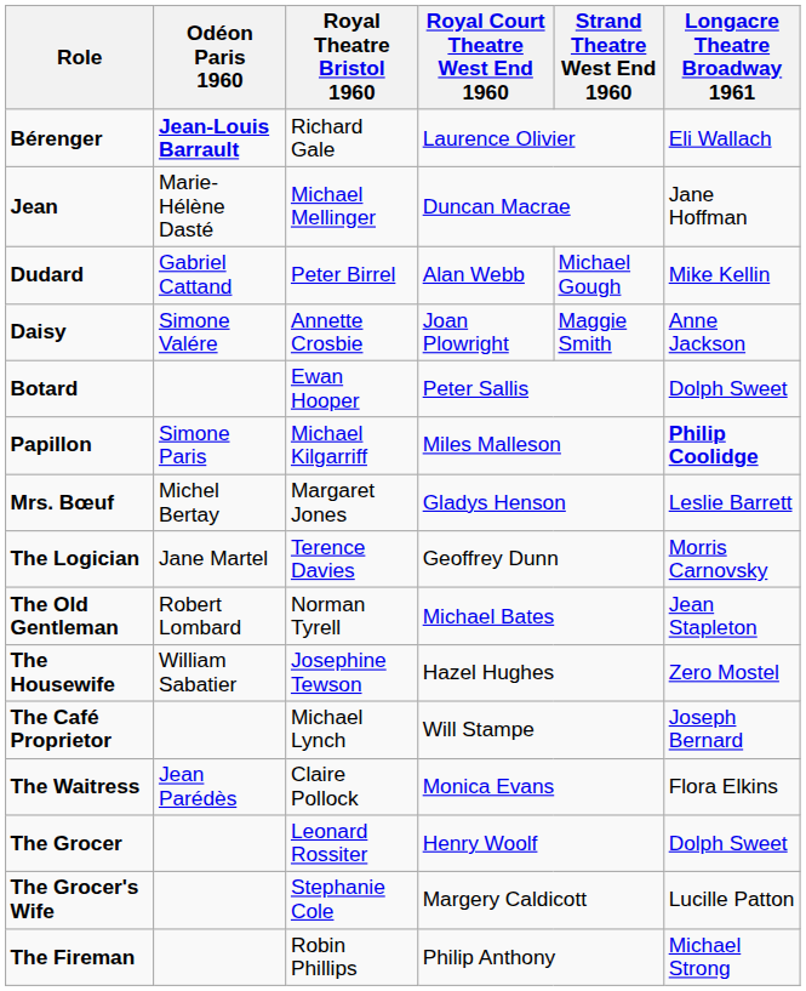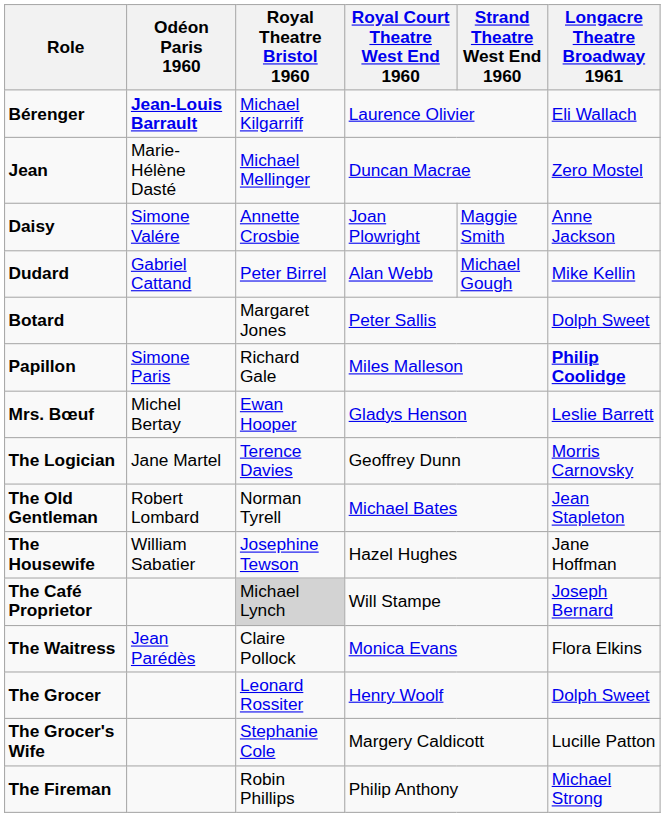Bérenger | Royal Theatre Bristol 1960: Richard Gale -> Michael Kilgarriff
Jean | Longacre Theatre Broadway 1961: Jane Hoffman -> Zero Mostel
rows swapped: Daisy <-> Dudard
Botard | Royal Theatre Bristol 1960: Ewan Hooper -> Margaret Jones
Papillon | Royal Theatre Bristol 1960: Michael Kilgarriff -> Richard Gale
Mrs. Bœuf | Royal Theatre Bristol 1960: Margaret Jones -> Ewan Hooper
The Housewife | Longacre Theatre Broadway 1961: Zero Mostel -> Jane Hoffman
The Café Proprietor | Royal Theatre Bristol 1960: no background -> lightgrey background
